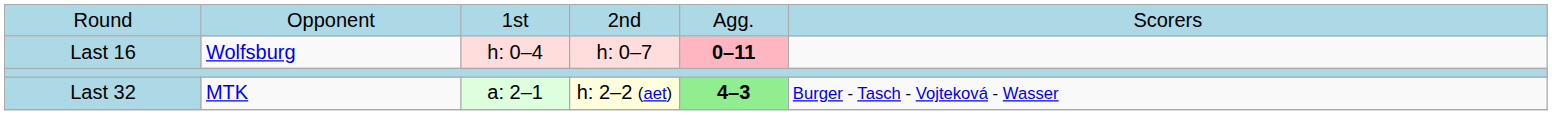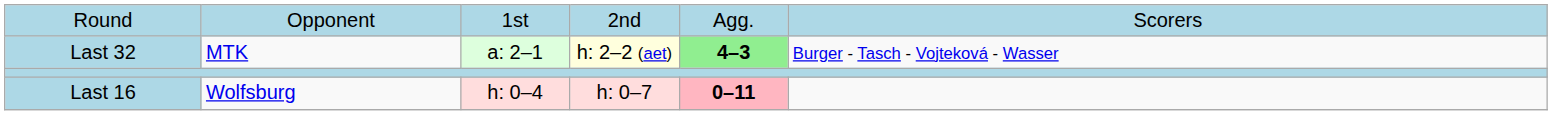rows swapped: Last 32 <-> Last 16
